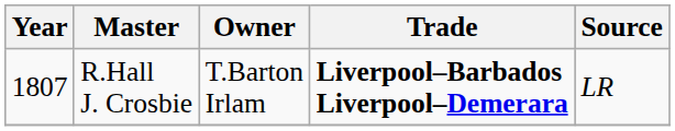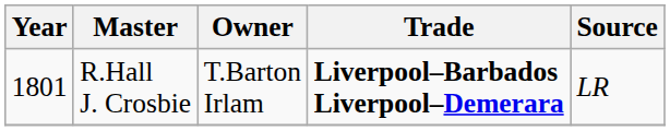R.Hall J. Crosbie | Year: 1807 -> 1801
